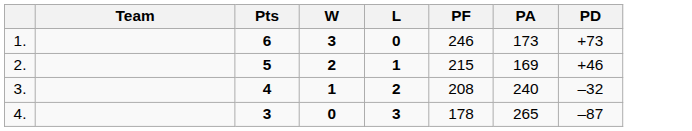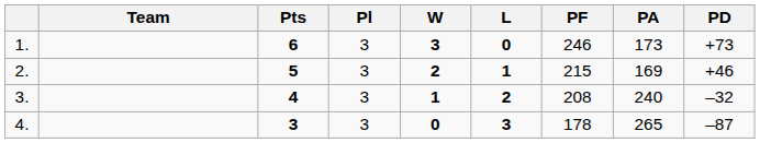+ column: Pl | 3 | 3 | 3 | 3
